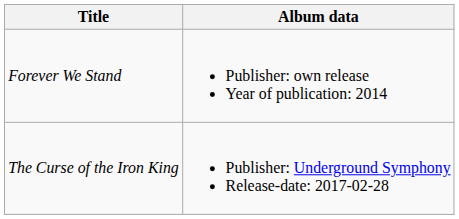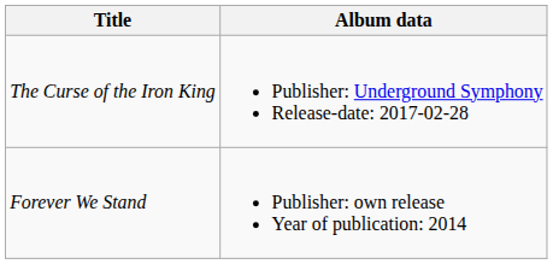rows swapped: Forever We Stand <-> The Curse of the Iron King
